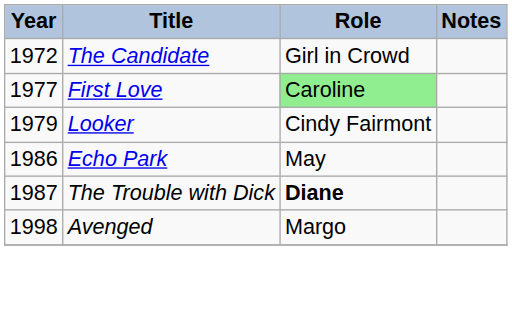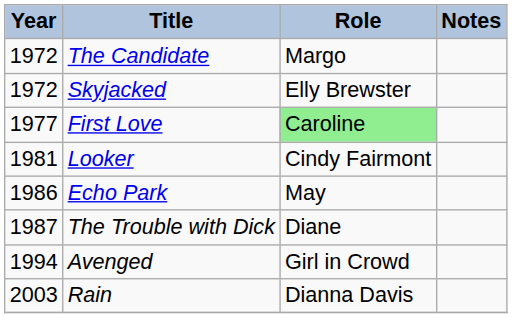The Candidate | Role: Girl in Crowd -> Margo
+ row: 1972 | Skyjacked | Elly Brewster
Looker | Year: 1979 -> 1981
The Trouble with Dick | Role: bold -> normal
Avenged | Year: 1998 -> 1994
Avenged | Role: Margo -> Girl in Crowd
+ row: 2003 | Rain | Dianna Davis
